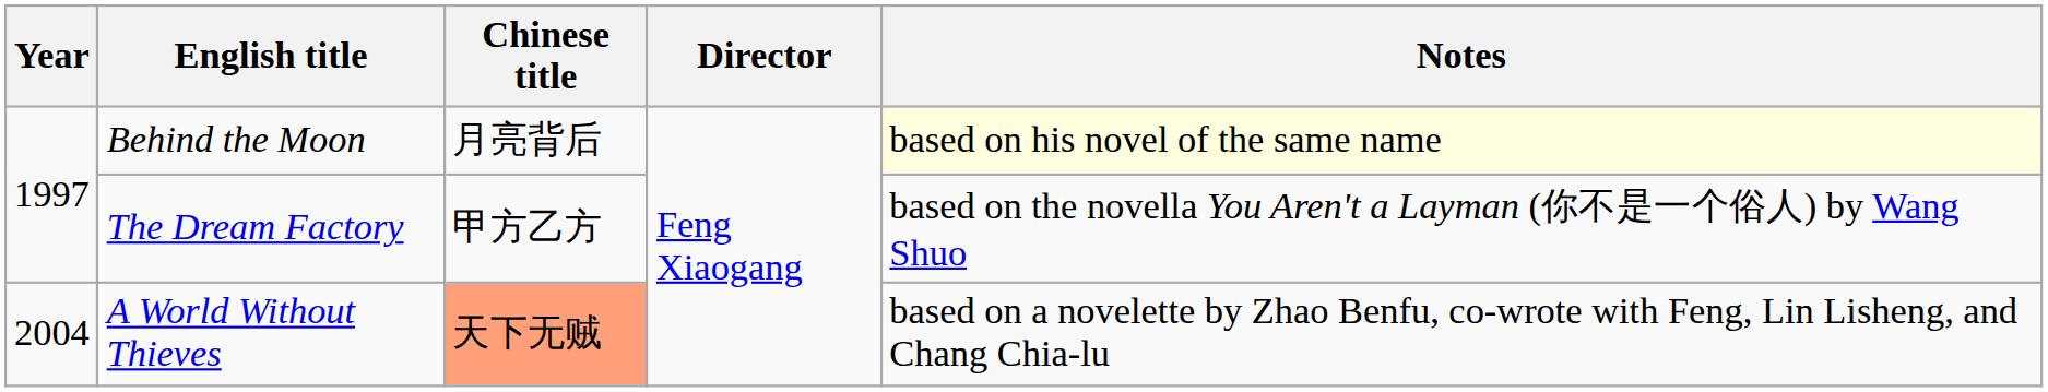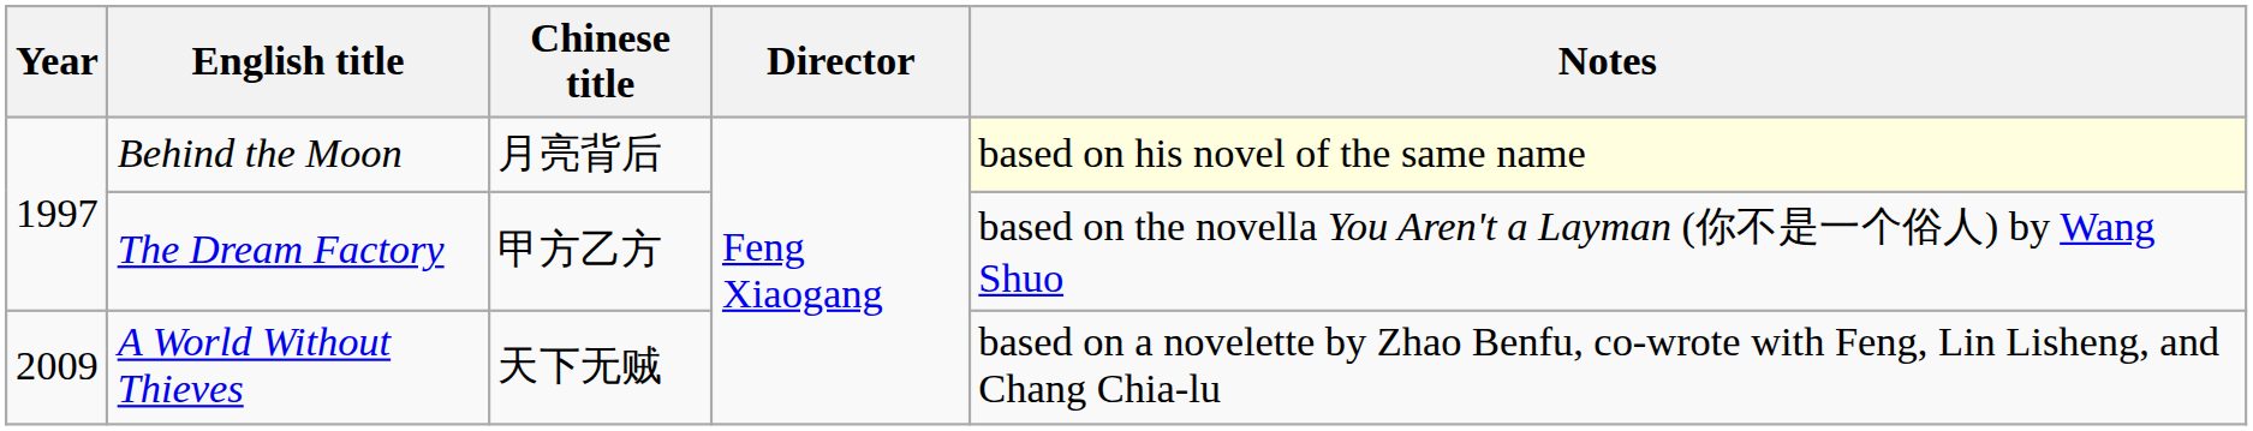A World Without Thieves | Year: 2004 -> 2009
A World Without Thieves | Chinese title: lightsalmon background -> no background
